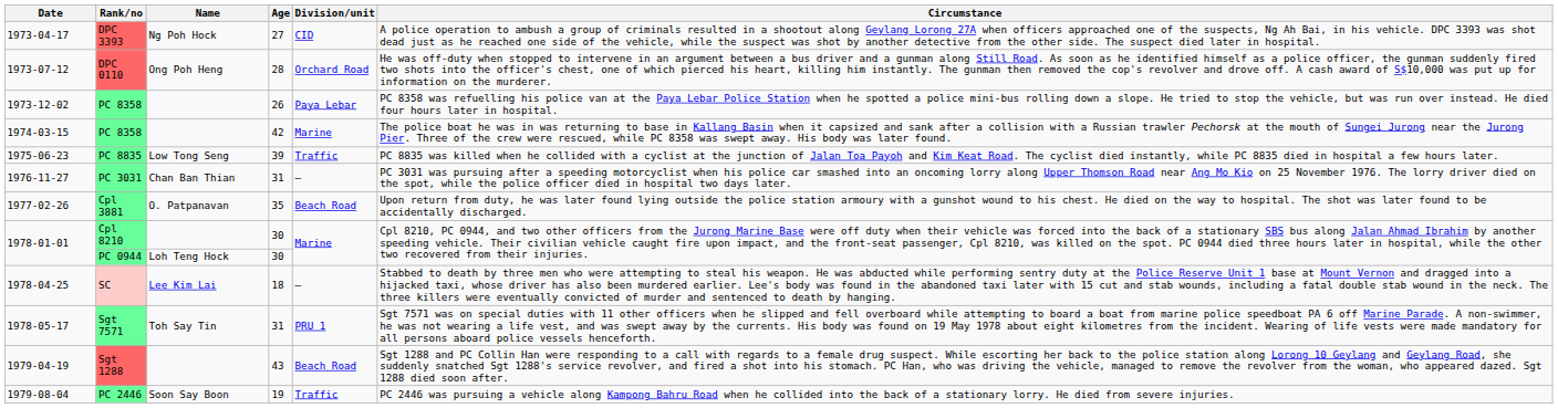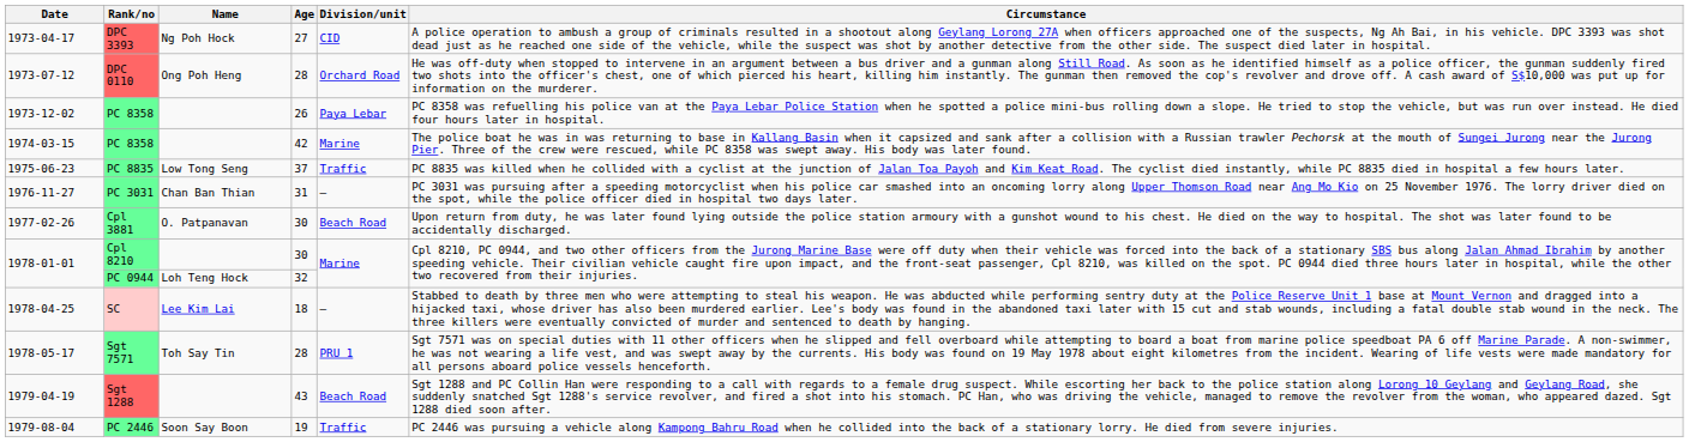PC 8835 | Age: 39 -> 37
Cpl 3881 | Age: 35 -> 30
PC 0944 | Age: 30 -> 32
Sgt 7571 | Age: 31 -> 28
